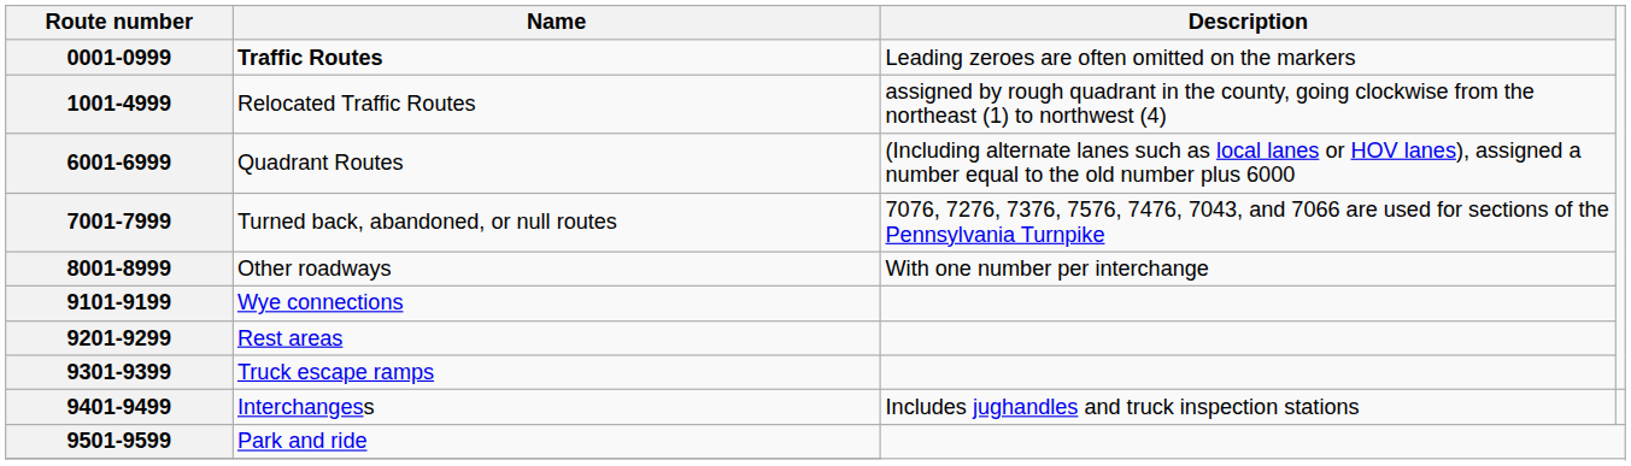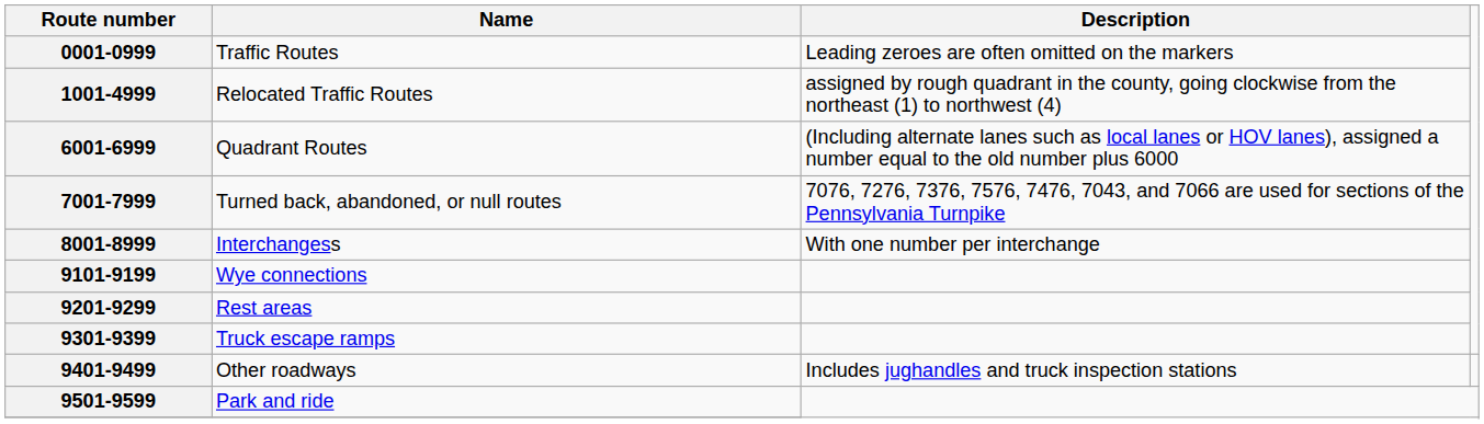0001-0999 | Name: bold -> normal
8001-8999 | Name: Other roadways -> Interchangess
9401-9499 | Name: Interchangess -> Other roadways
